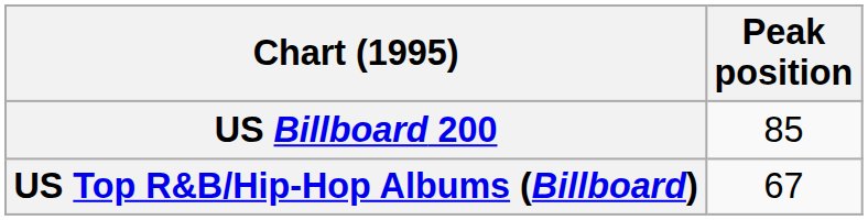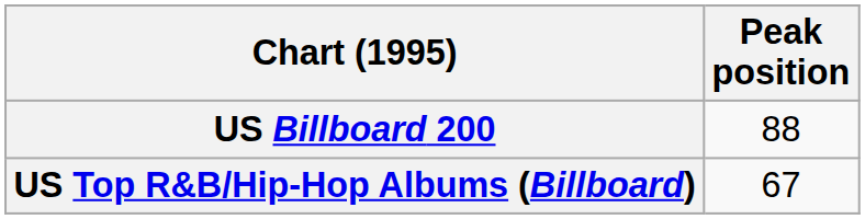US Billboard 200 | Peak position: 85 -> 88
